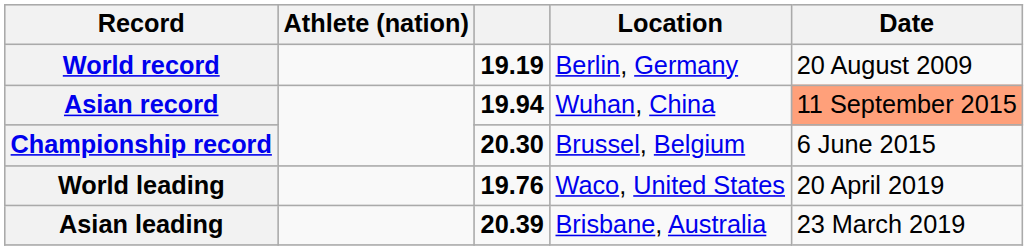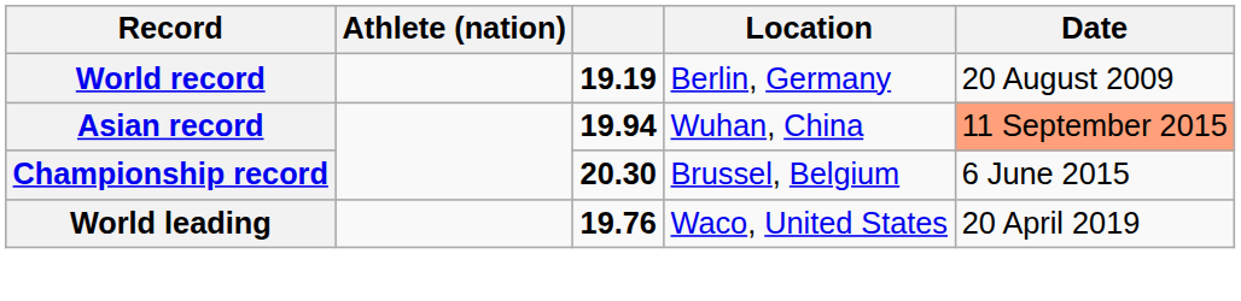- row: Asian leading | 20.39 | Brisbane, Australia | 23 March 2019
